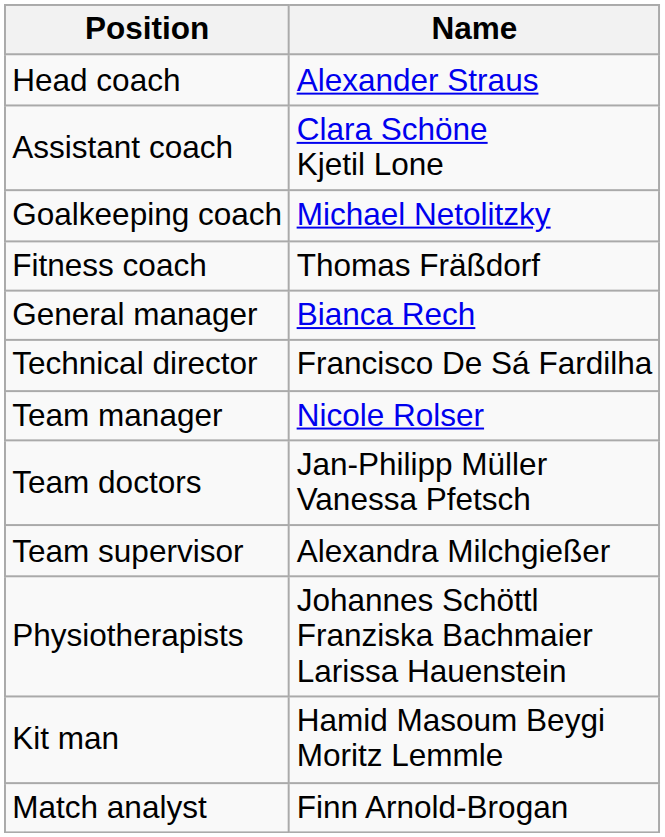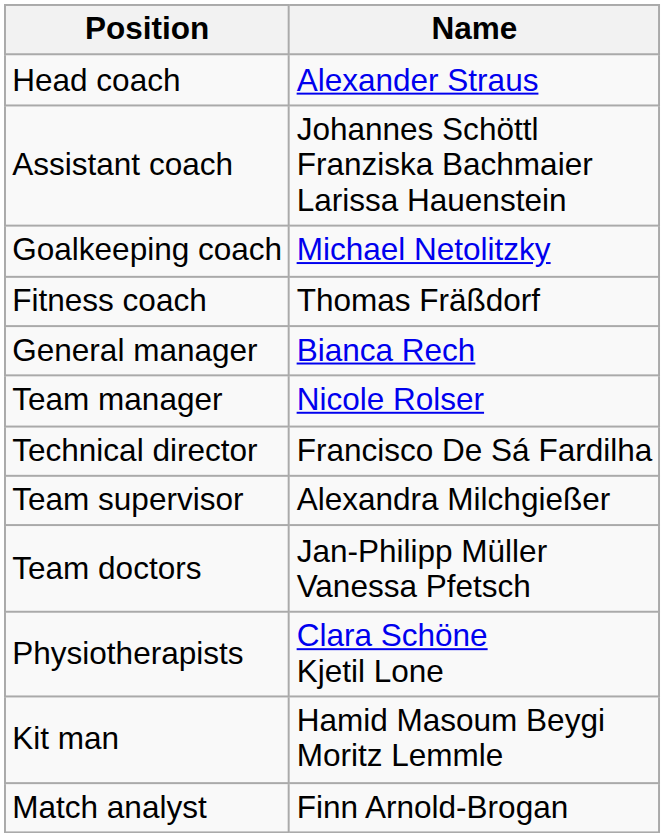Assistant coach | Name: Clara Schöne Kjetil Lone -> Johannes Schöttl Franziska Bachmaier Larissa Hauenstein
rows swapped: Technical director <-> Team manager
rows swapped: Team supervisor <-> Team doctors
Physiotherapists | Name: Johannes Schöttl Franziska Bachmaier Larissa Hauenstein -> Clara Schöne Kjetil Lone
